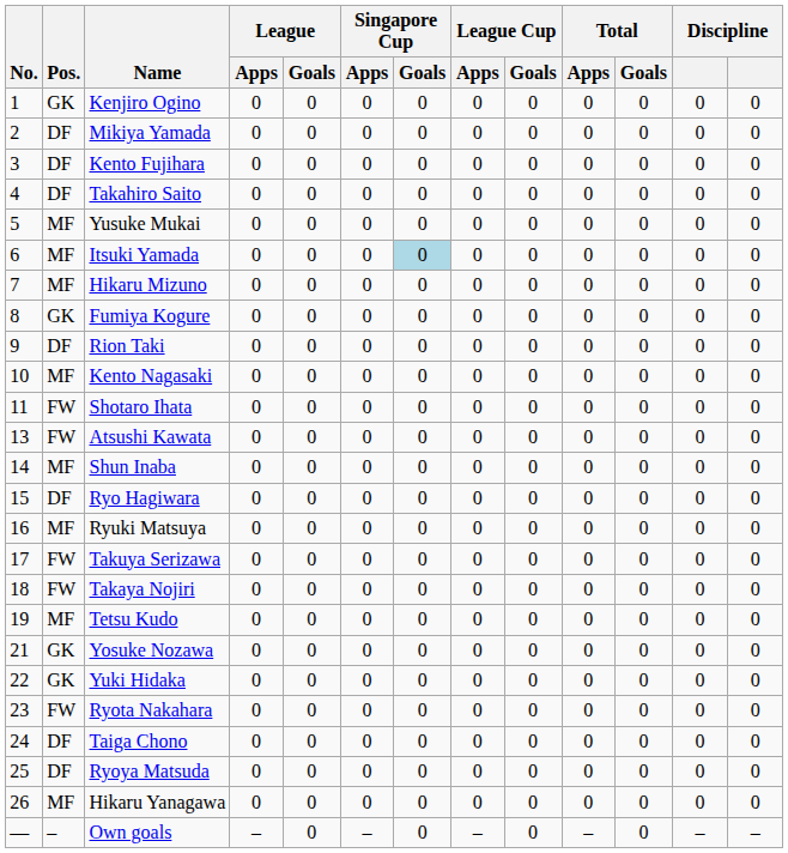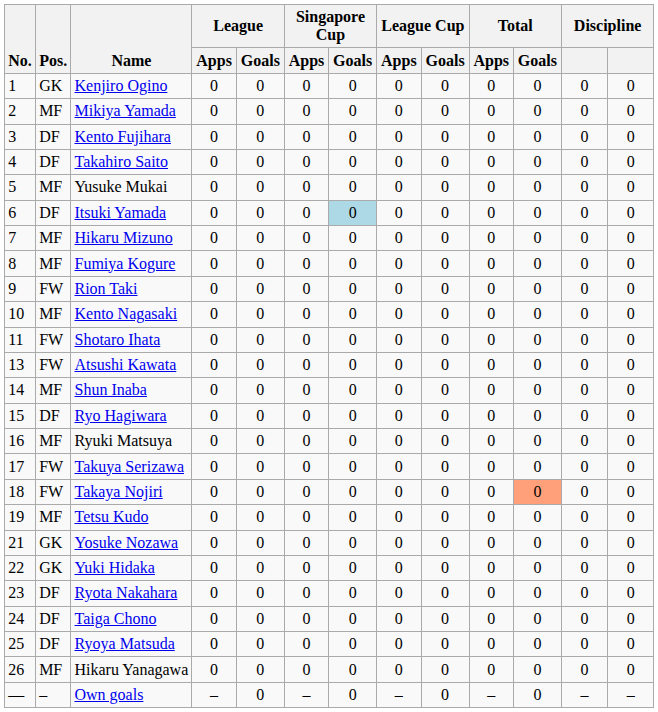Mikiya Yamada | Pos.: DF -> MF
Itsuki Yamada | Pos.: MF -> DF
Fumiya Kogure | Pos.: GK -> MF
Rion Taki | Pos.: DF -> FW
Takaya Nojiri | Total / Goals: no background -> lightsalmon background
Ryota Nakahara | Pos.: FW -> DF
